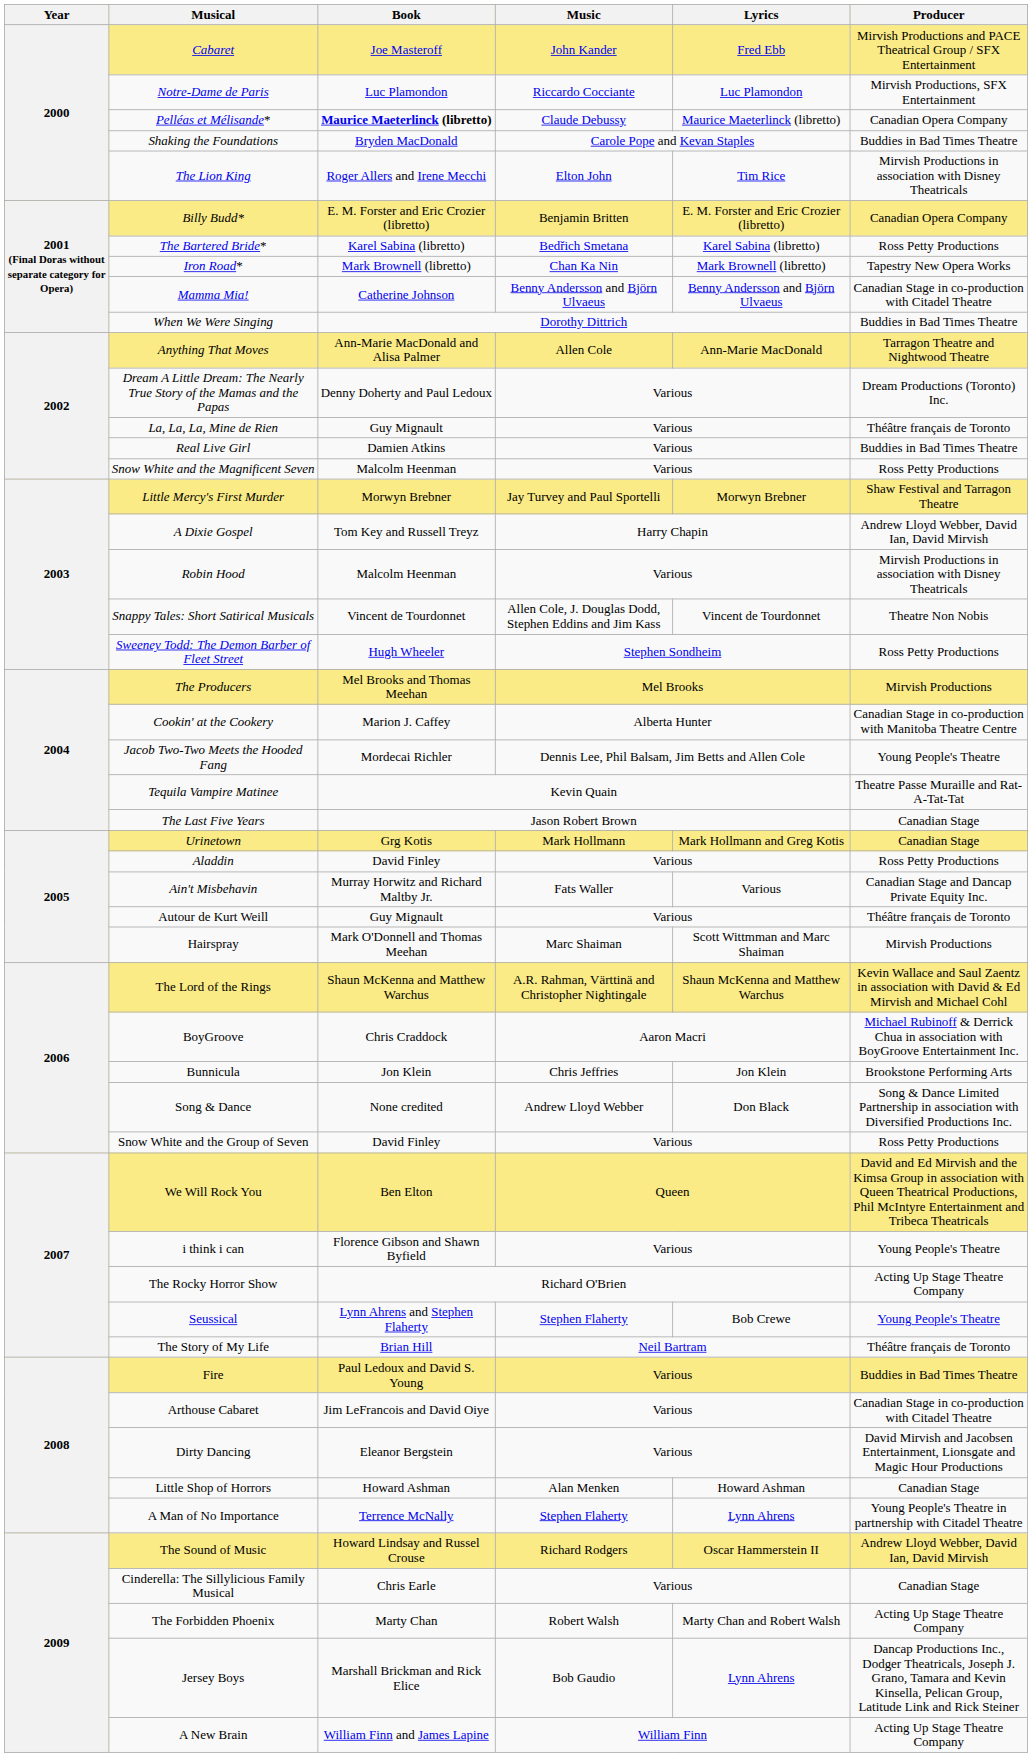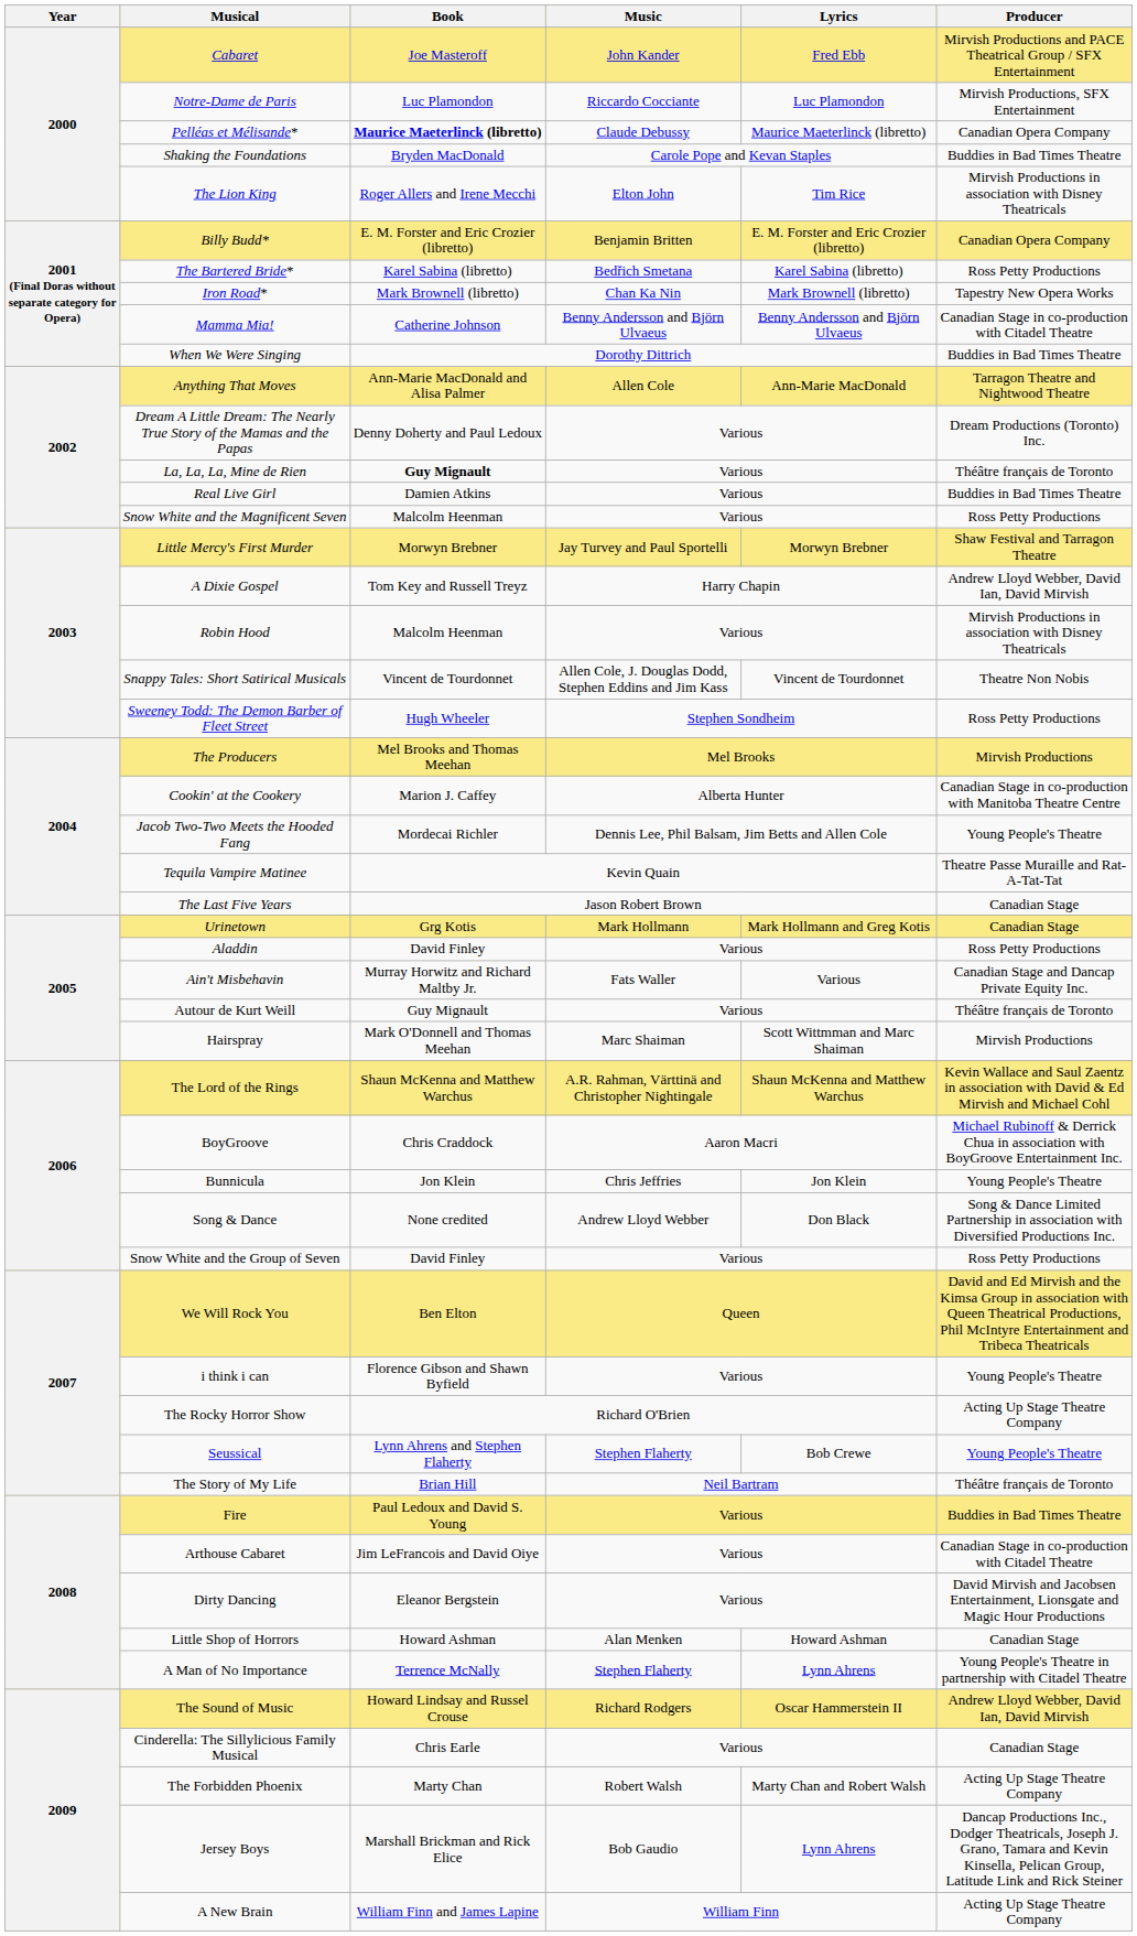La, La, La, Mine de Rien | Book: normal -> bold
Bunnicula | Producer: Brookstone Performing Arts -> Young People's Theatre
